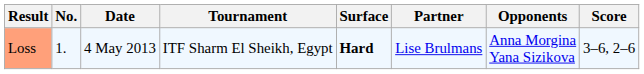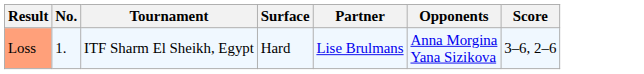- column: Date | 4 May 2013
Loss | Surface: bold -> normal
